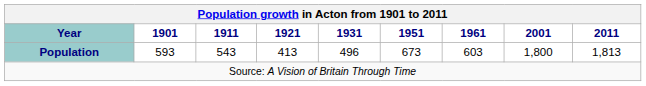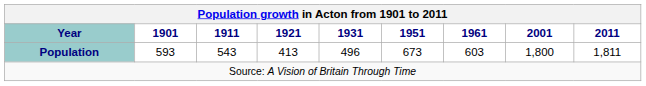Population | 2011: 1,813 -> 1,811
